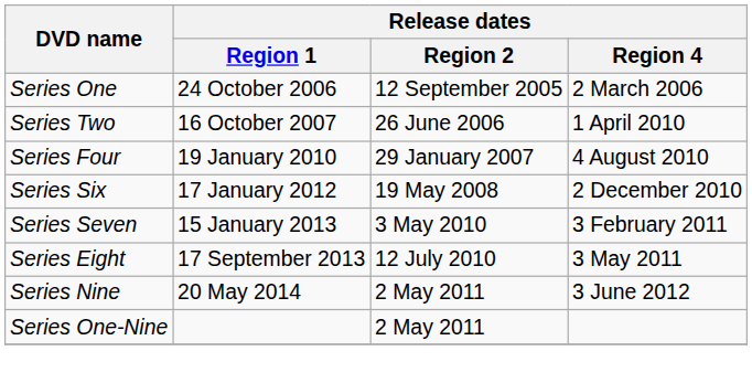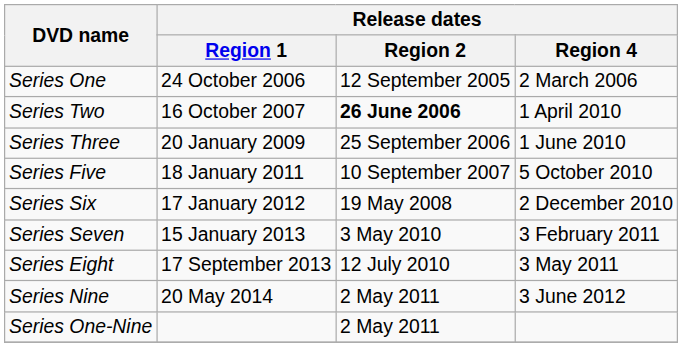Series Two | Release dates / Region 2: normal -> bold
+ row: Series Three | 20 January 2009 | 25 September 2006 | 1 June 2010
- row: Series Four | 19 January 2010 | 29 January 2007 | 4 August 2010
+ row: Series Five | 18 January 2011 | 10 September 2007 | 5 October 2010
